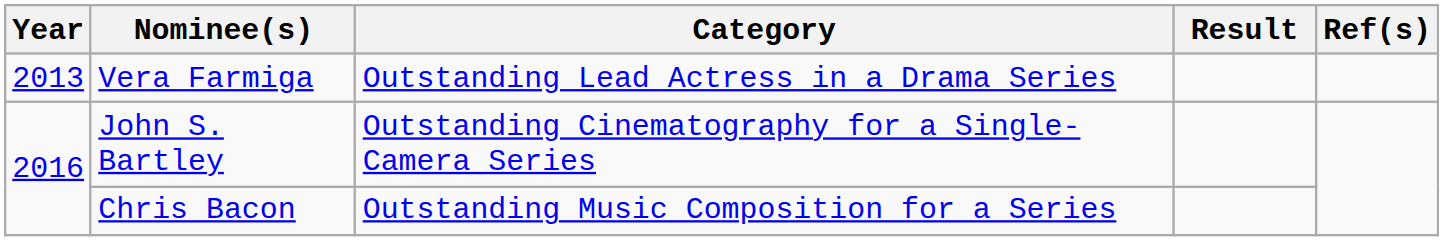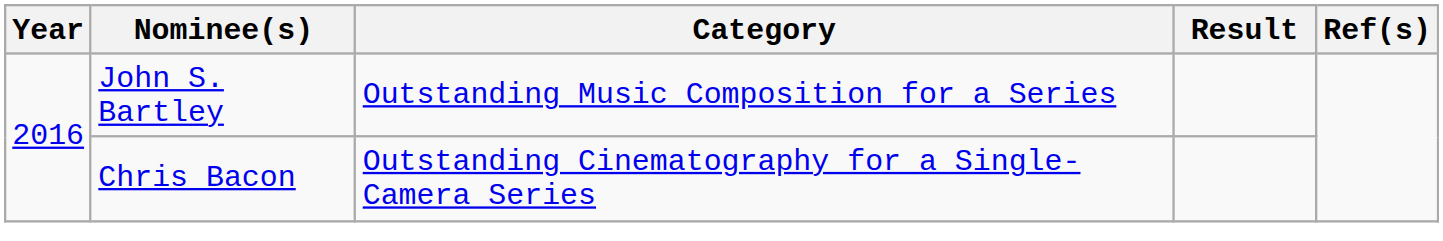- row: 2013 | Vera Farmiga | Outstanding Lead Actress in a Drama Series
John S. Bartley | Category: Outstanding Cinematography for a Single-Camera Series -> Outstanding Music Composition for a Series
Chris Bacon | Category: Outstanding Music Composition for a Series -> Outstanding Cinematography for a Single-Camera Series
